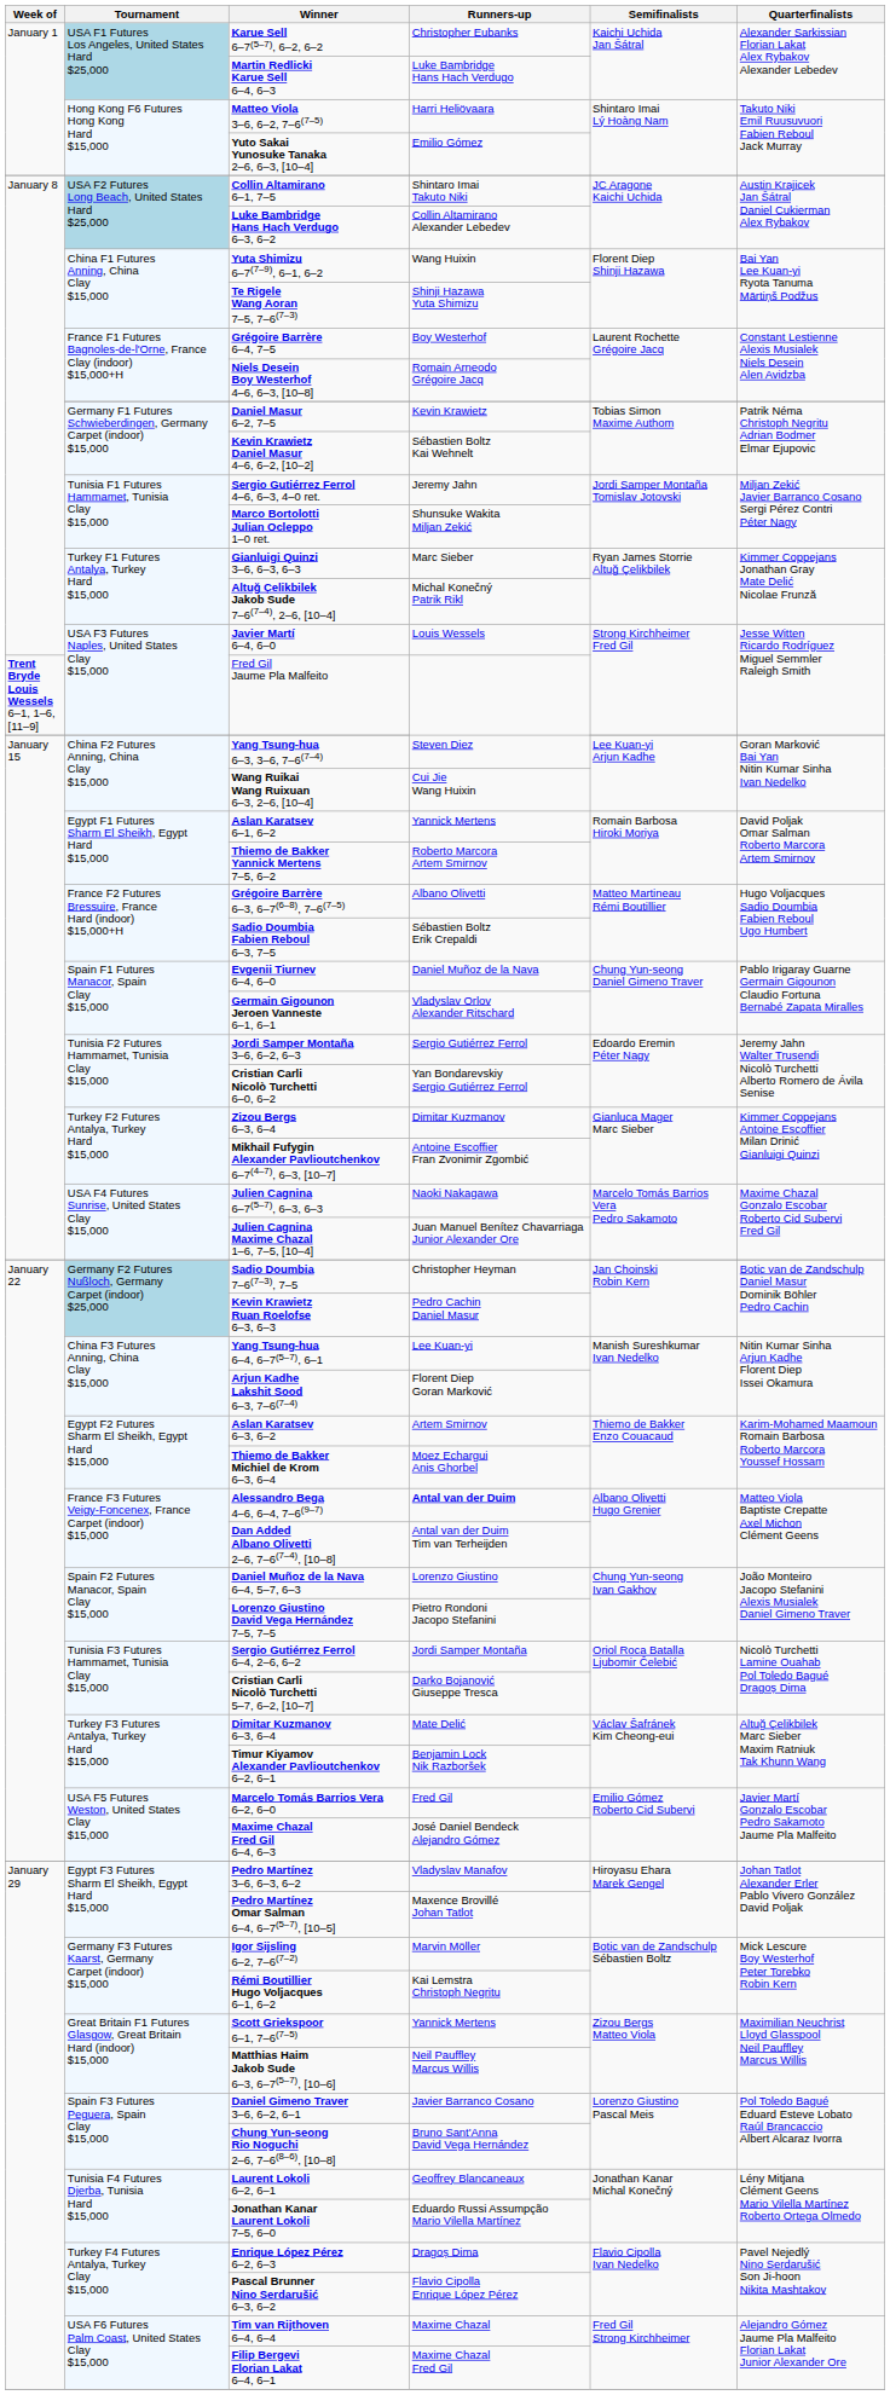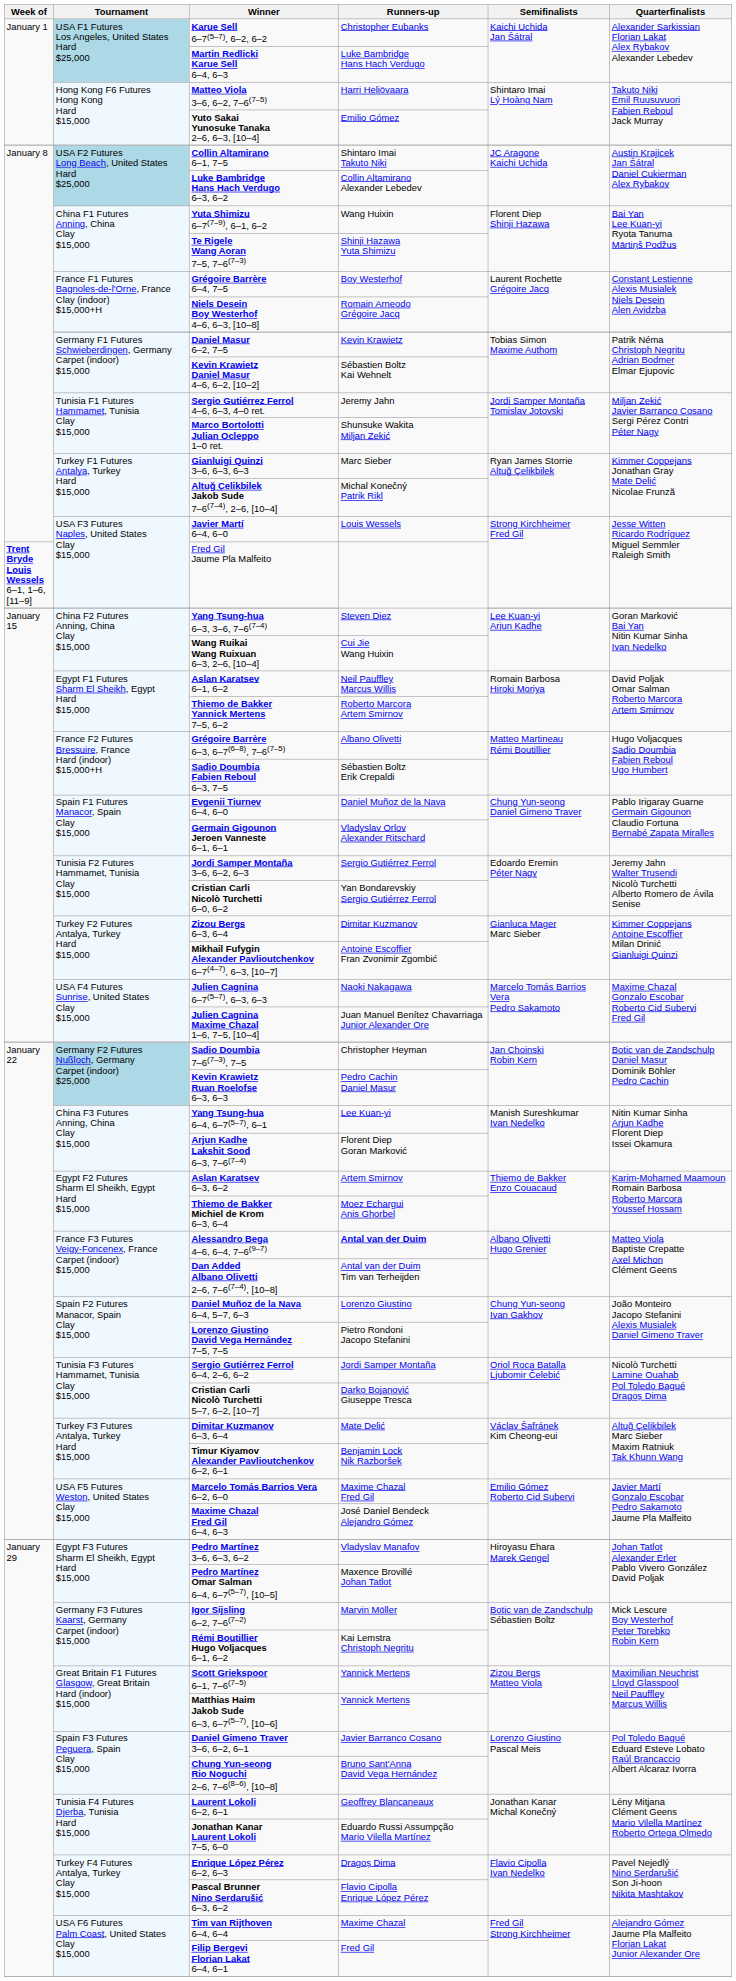Aslan Karatsev 6–1, 6–2 | Runners-up: Yannick Mertens -> Neil Pauffley Marcus Willis
Marcelo Tomás Barrios Vera 6–2, 6–0 | Runners-up: Fred Gil -> Maxime Chazal Fred Gil
Matthias Haim Jakob Sude 6–3, 6–7(5–7), [10–6] | Runners-up: Neil Pauffley Marcus Willis -> Yannick Mertens
Filip Bergevi Florian Lakat 6–4, 6–1 | Runners-up: Maxime Chazal Fred Gil -> Fred Gil
